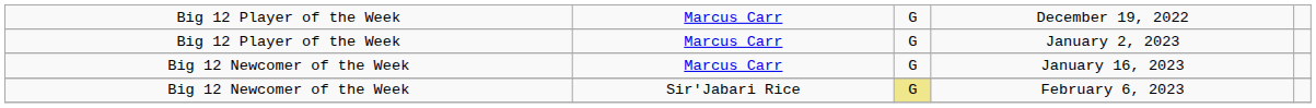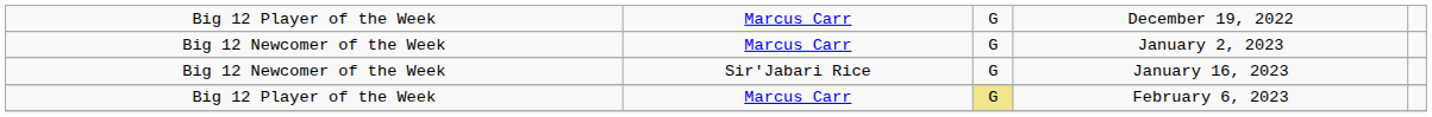January 2, 2023 | column 1: Big 12 Player of the Week -> Big 12 Newcomer of the Week
January 16, 2023 | column 2: Marcus Carr -> Sir'Jabari Rice
February 6, 2023 | column 1: Big 12 Newcomer of the Week -> Big 12 Player of the Week
February 6, 2023 | column 2: Sir'Jabari Rice -> Marcus Carr
